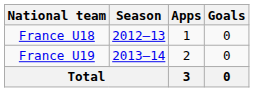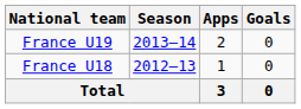rows swapped: France U18 <-> France U19
